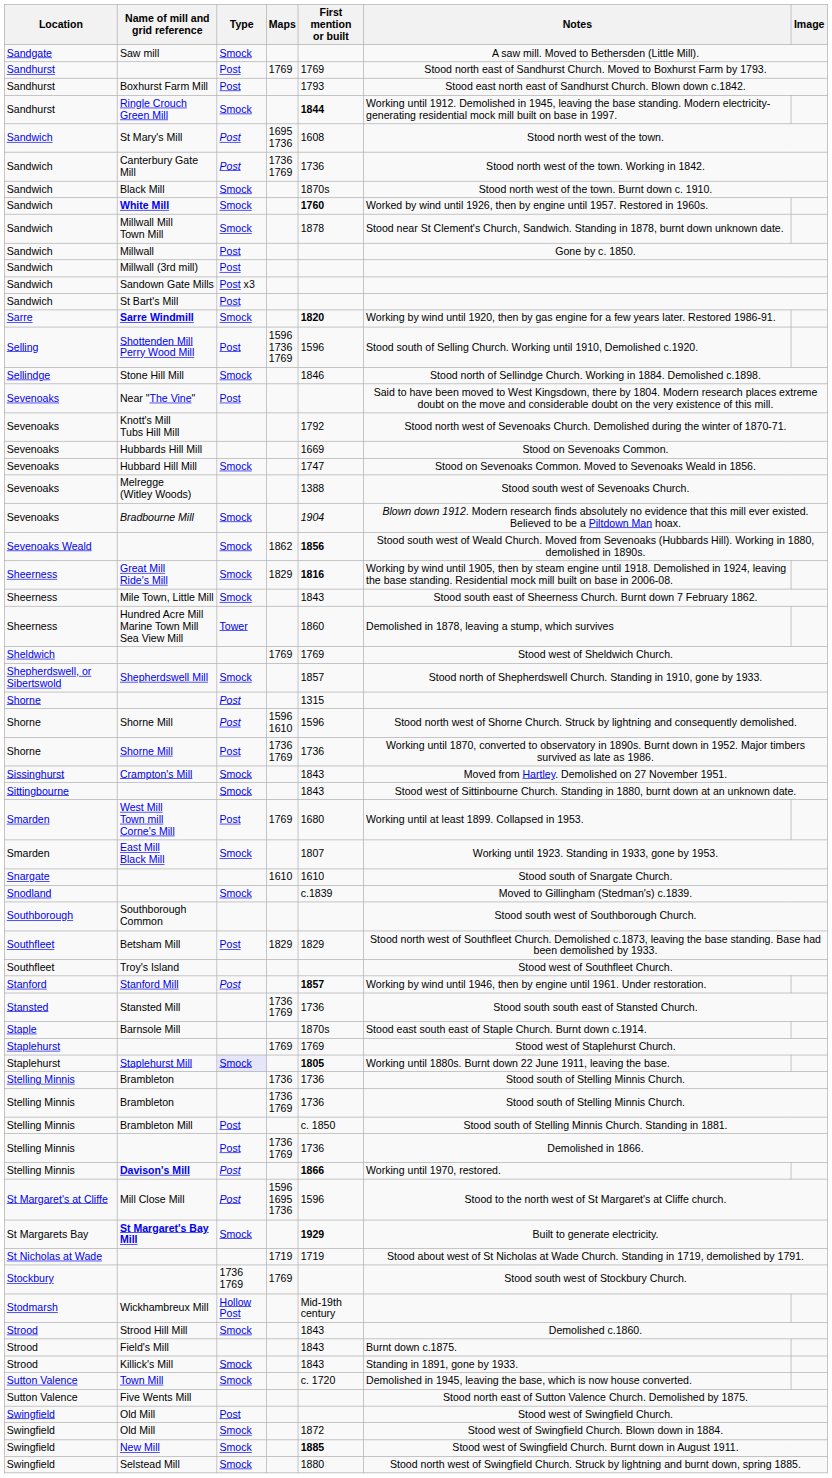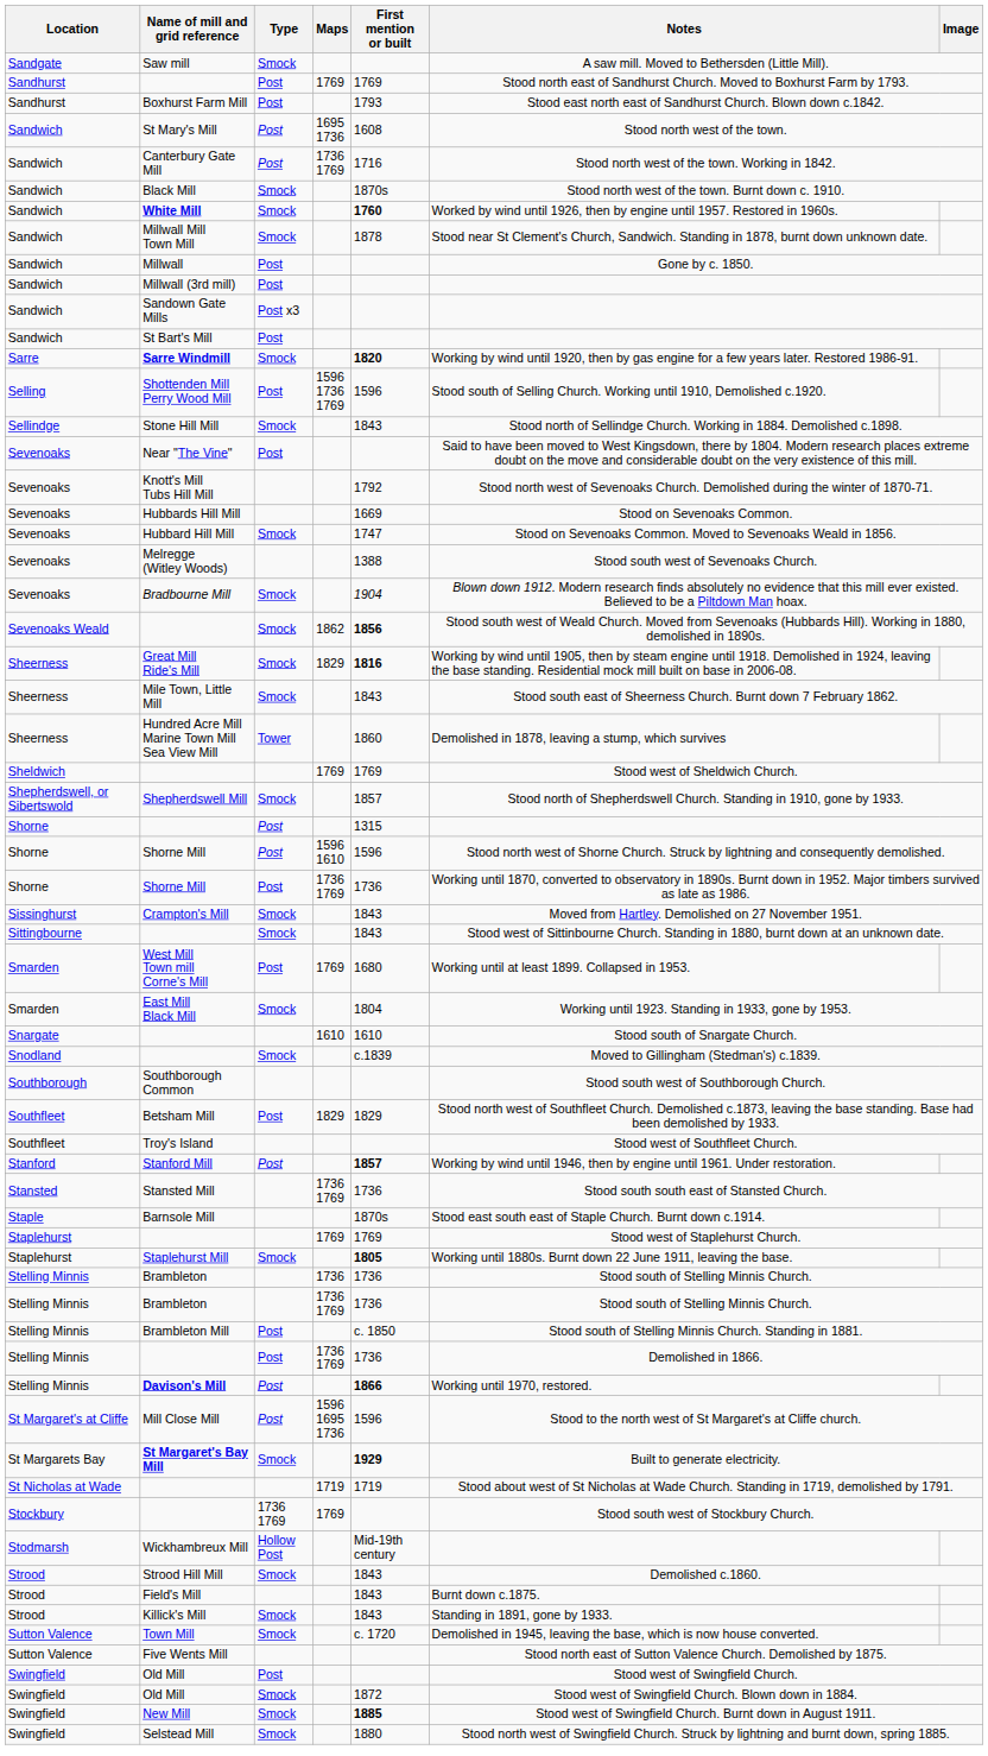- row: Sandhurst | Ringle Crouch Green Mill | Smock | 1844 | Working until 1912. Demolished in 1945, leaving the base standing. Modern electricity-generating residential mock mill built on base in 1997.
Canterbury Gate Mill | First mention or built: 1736 -> 1716
Stone Hill Mill | First mention or built: 1846 -> 1843
East Mill Black Mill | First mention or built: 1807 -> 1804
Staplehurst Mill | Type: lavender background -> no background
